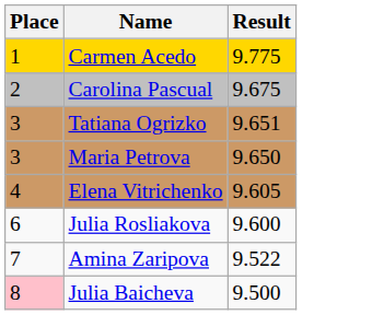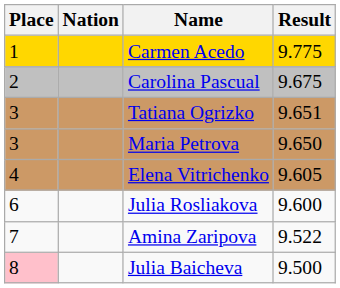+ column: Nation
